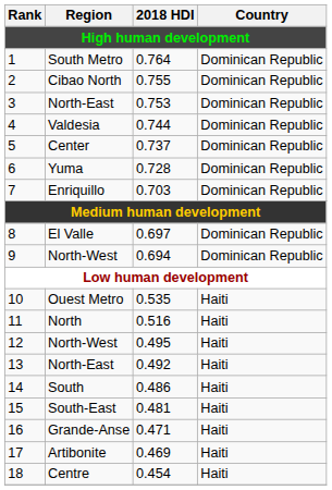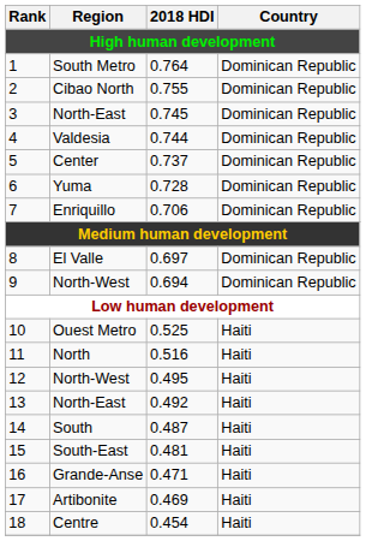3 | 2018 HDI: 0.753 -> 0.745
7 | 2018 HDI: 0.703 -> 0.706
10 | 2018 HDI: 0.535 -> 0.525
14 | 2018 HDI: 0.486 -> 0.487
